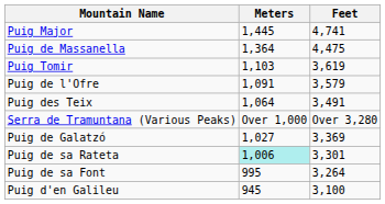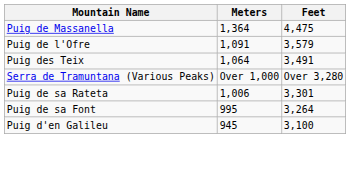- row: Puig Major | 1,445 | 4,741
- row: Puig Tomir | 1,103 | 3,619
- row: Puig de Galatzó | 1,027 | 3,369
Puig de sa Rateta | Meters: paleturquoise background -> no background
